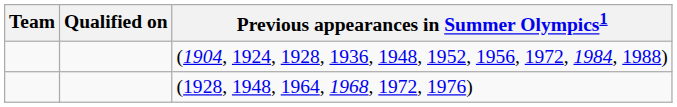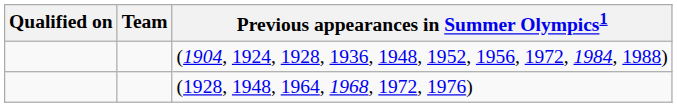columns swapped: Team <-> Qualified on
